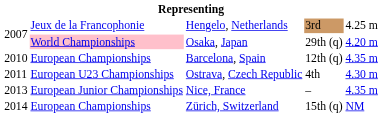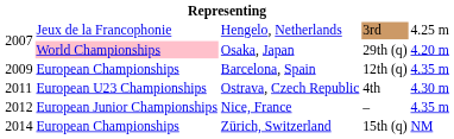Barcelona, Spain | column 1: 2010 -> 2009
Nice, France | column 1: 2013 -> 2012
